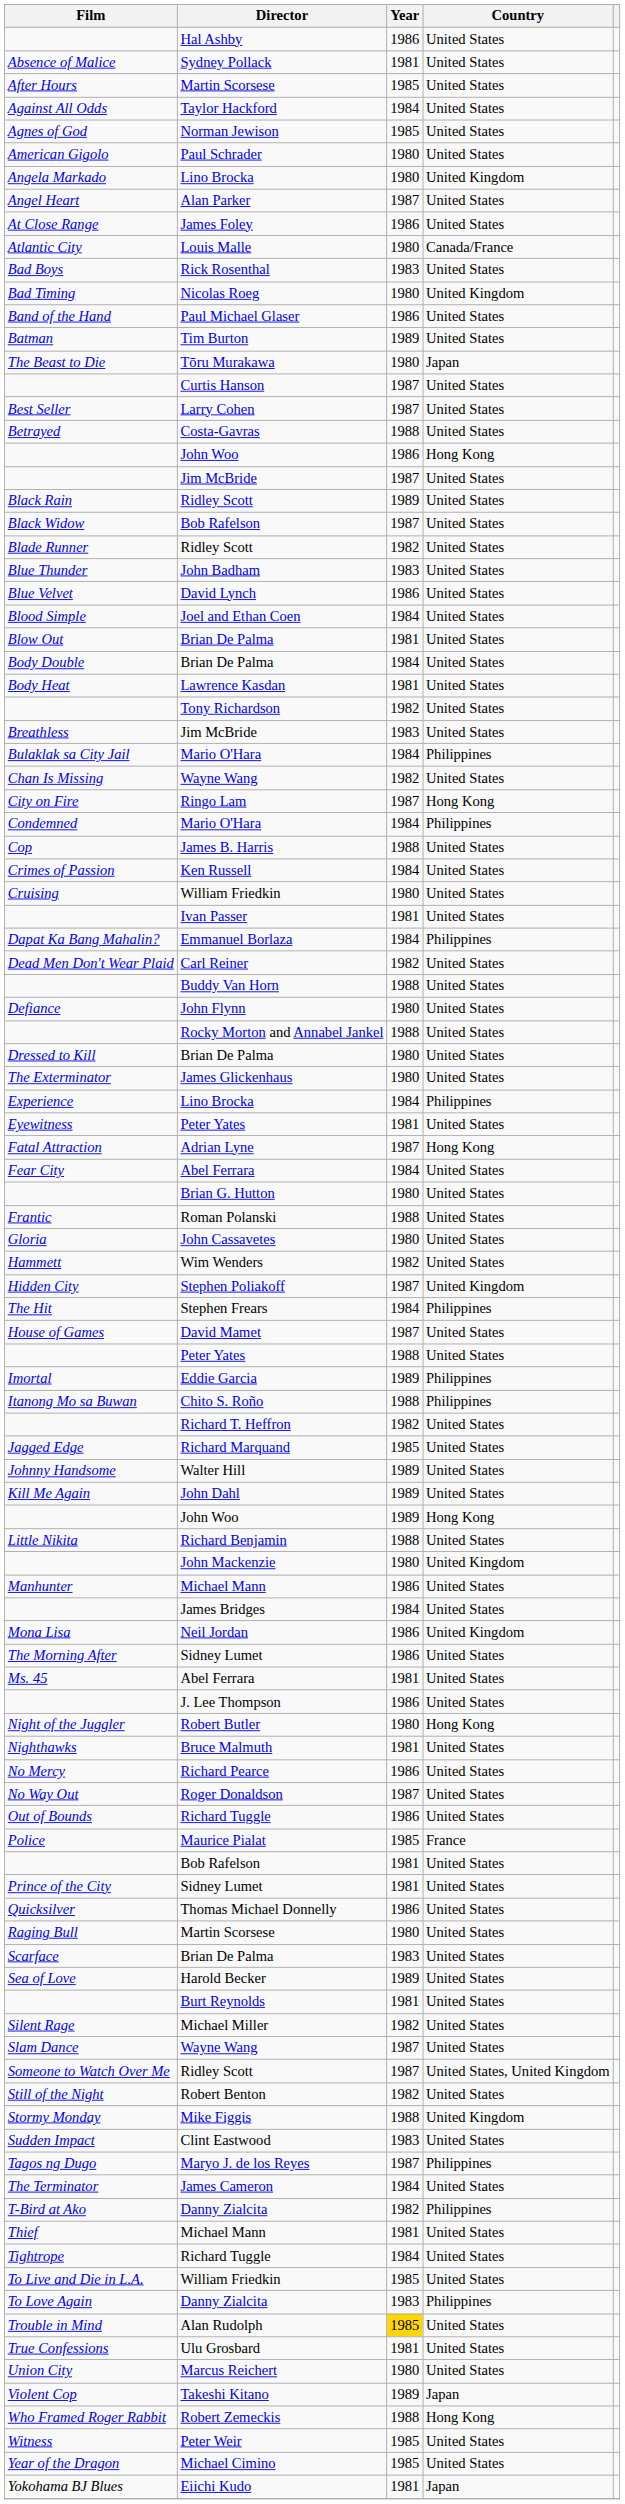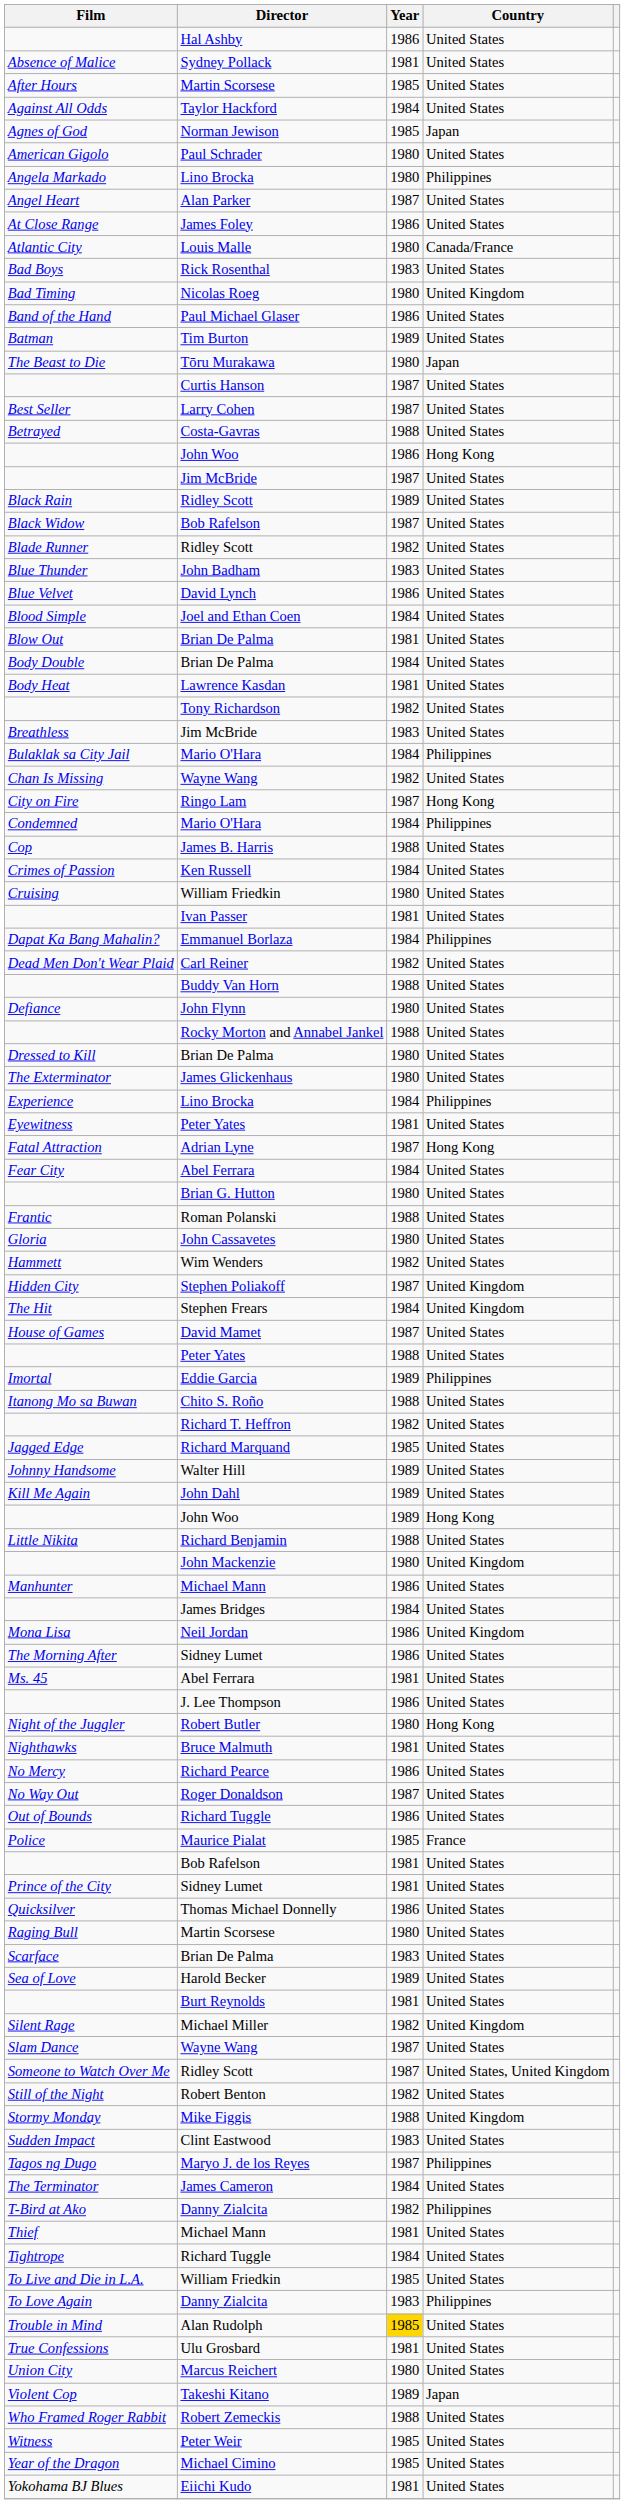Agnes of God | Country: United States -> Japan
Angela Markado | Country: United Kingdom -> Philippines
The Hit | Country: Philippines -> United Kingdom
Itanong Mo sa Buwan | Country: Philippines -> United States
Silent Rage | Country: United States -> United Kingdom
Who Framed Roger Rabbit | Country: Hong Kong -> United States
Yokohama BJ Blues | Country: Japan -> United States
